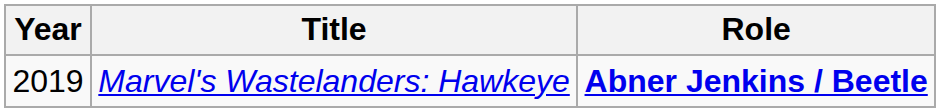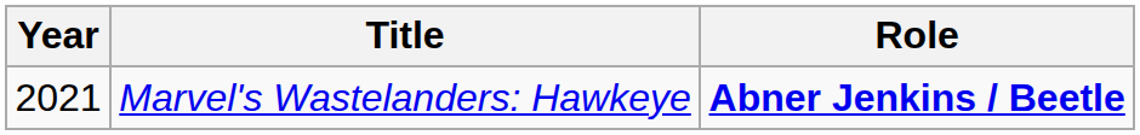Marvel's Wastelanders: Hawkeye | Year: 2019 -> 2021
